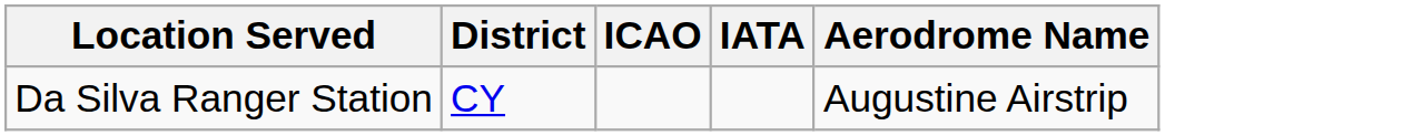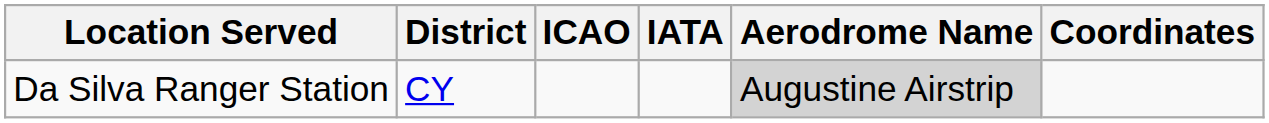+ column: Coordinates
Da Silva Ranger Station | Aerodrome Name: no background -> lightgrey background
